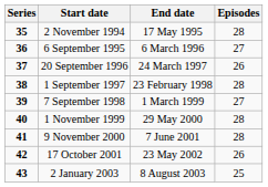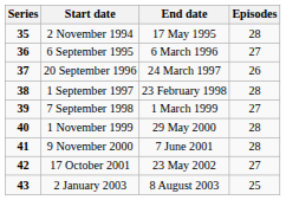17 October 2001 | Episodes: 26 -> 27
